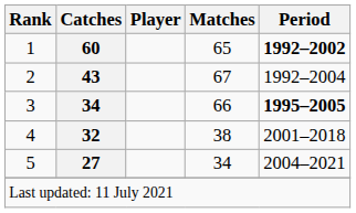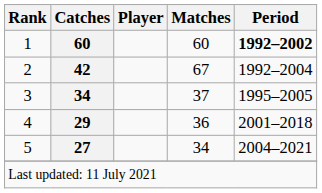1 | Matches: 65 -> 60
2 | Catches: 43 -> 42
3 | Matches: 66 -> 37
3 | Period: bold -> normal
4 | Catches: 32 -> 29
4 | Matches: 38 -> 36
